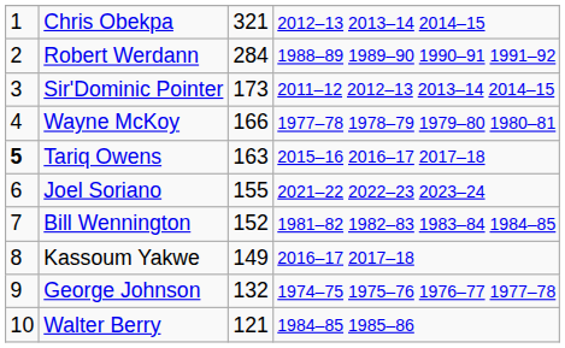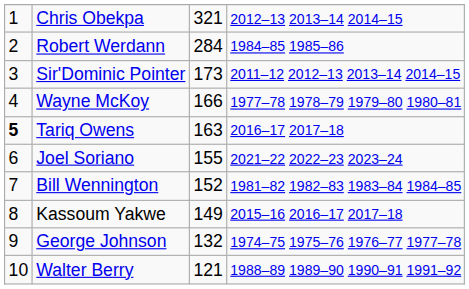Robert Werdann | column 4: 1988–89 1989–90 1990–91 1991–92 -> 1984–85 1985–86
Tariq Owens | column 4: 2015–16 2016–17 2017–18 -> 2016–17 2017–18
Kassoum Yakwe | column 4: 2016–17 2017–18 -> 2015–16 2016–17 2017–18
Walter Berry | column 4: 1984–85 1985–86 -> 1988–89 1989–90 1990–91 1991–92
